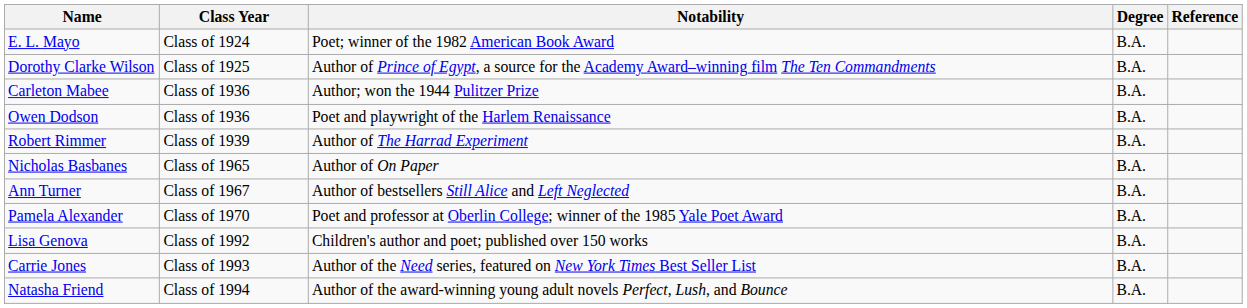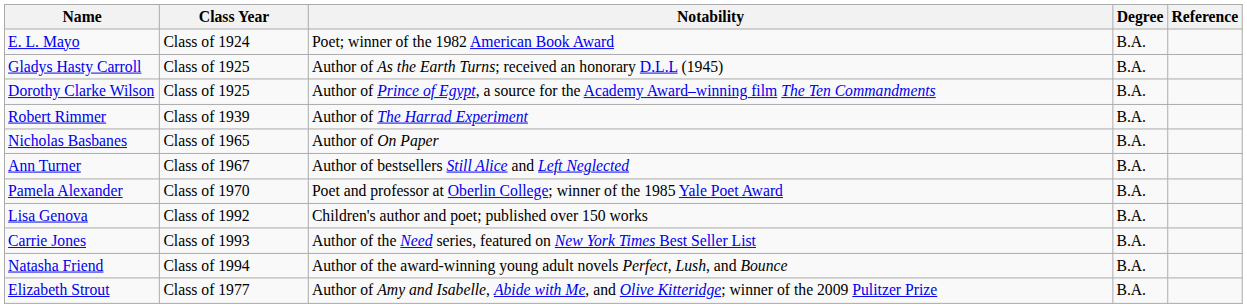+ row: Gladys Hasty Carroll | Class of 1925 | Author of As the Earth Turns; received an honorary D.L.L (1945) | B.A.
- row: Carleton Mabee | Class of 1936 | Author; won the 1944 Pulitzer Prize | B.A.
- row: Owen Dodson | Class of 1936 | Poet and playwright of the Harlem Renaissance | B.A.
+ row: Elizabeth Strout | Class of 1977 | Author of Amy and Isabelle, Abide with Me, and Olive Kitteridge; winner of the 2009 Pulitzer Prize | B.A.
